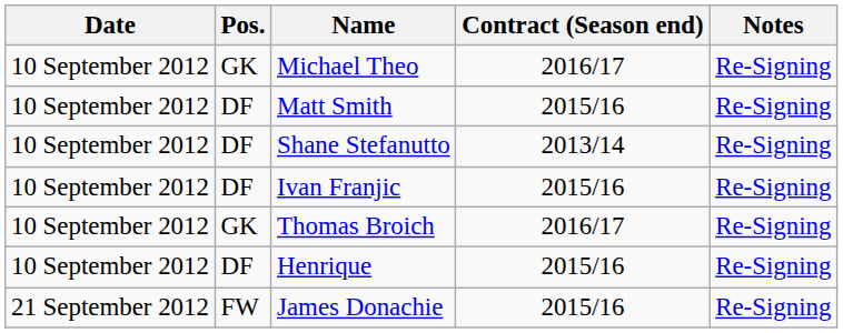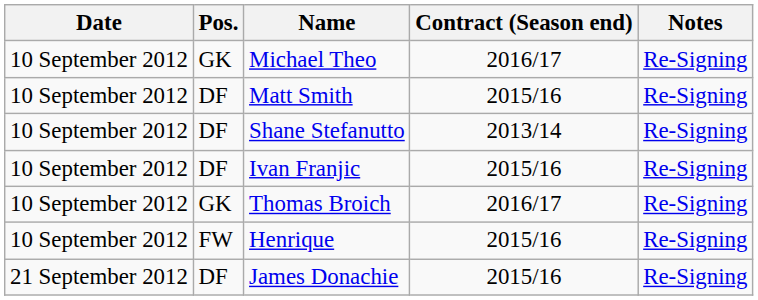Henrique | Pos.: DF -> FW
James Donachie | Pos.: FW -> DF
